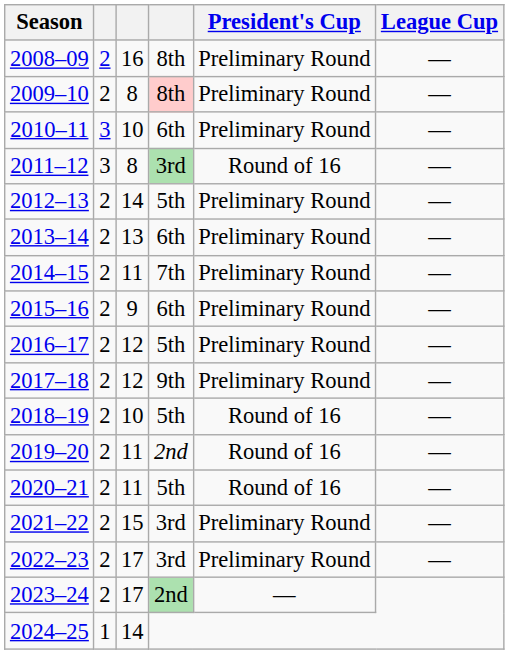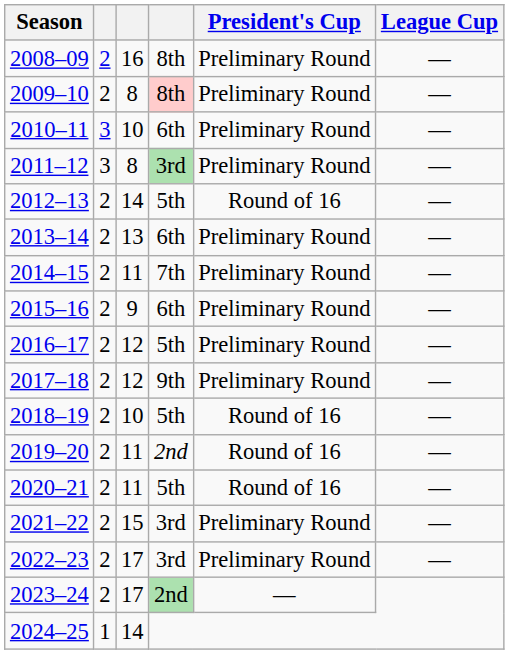2011–12 | President's Cup: Round of 16 -> Preliminary Round
2012–13 | President's Cup: Preliminary Round -> Round of 16
